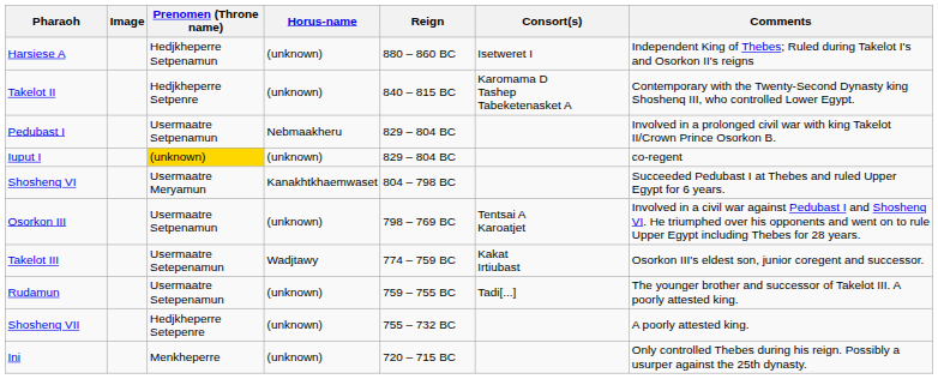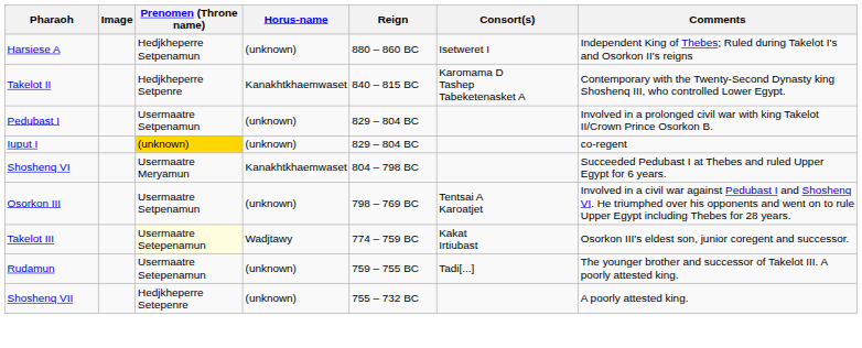Takelot II | Horus-name: (unknown) -> Kanakhtkhaemwaset
Pedubast I | Horus-name: Nebmaakheru -> (unknown)
Takelot III | Prenomen (Throne name): no background -> lightyellow background
- row: Ini | Menkheperre | (unknown) | 720 – 715 BC | Only controlled Thebes during his reign. Possibly a usurper against the 25th dynasty.
